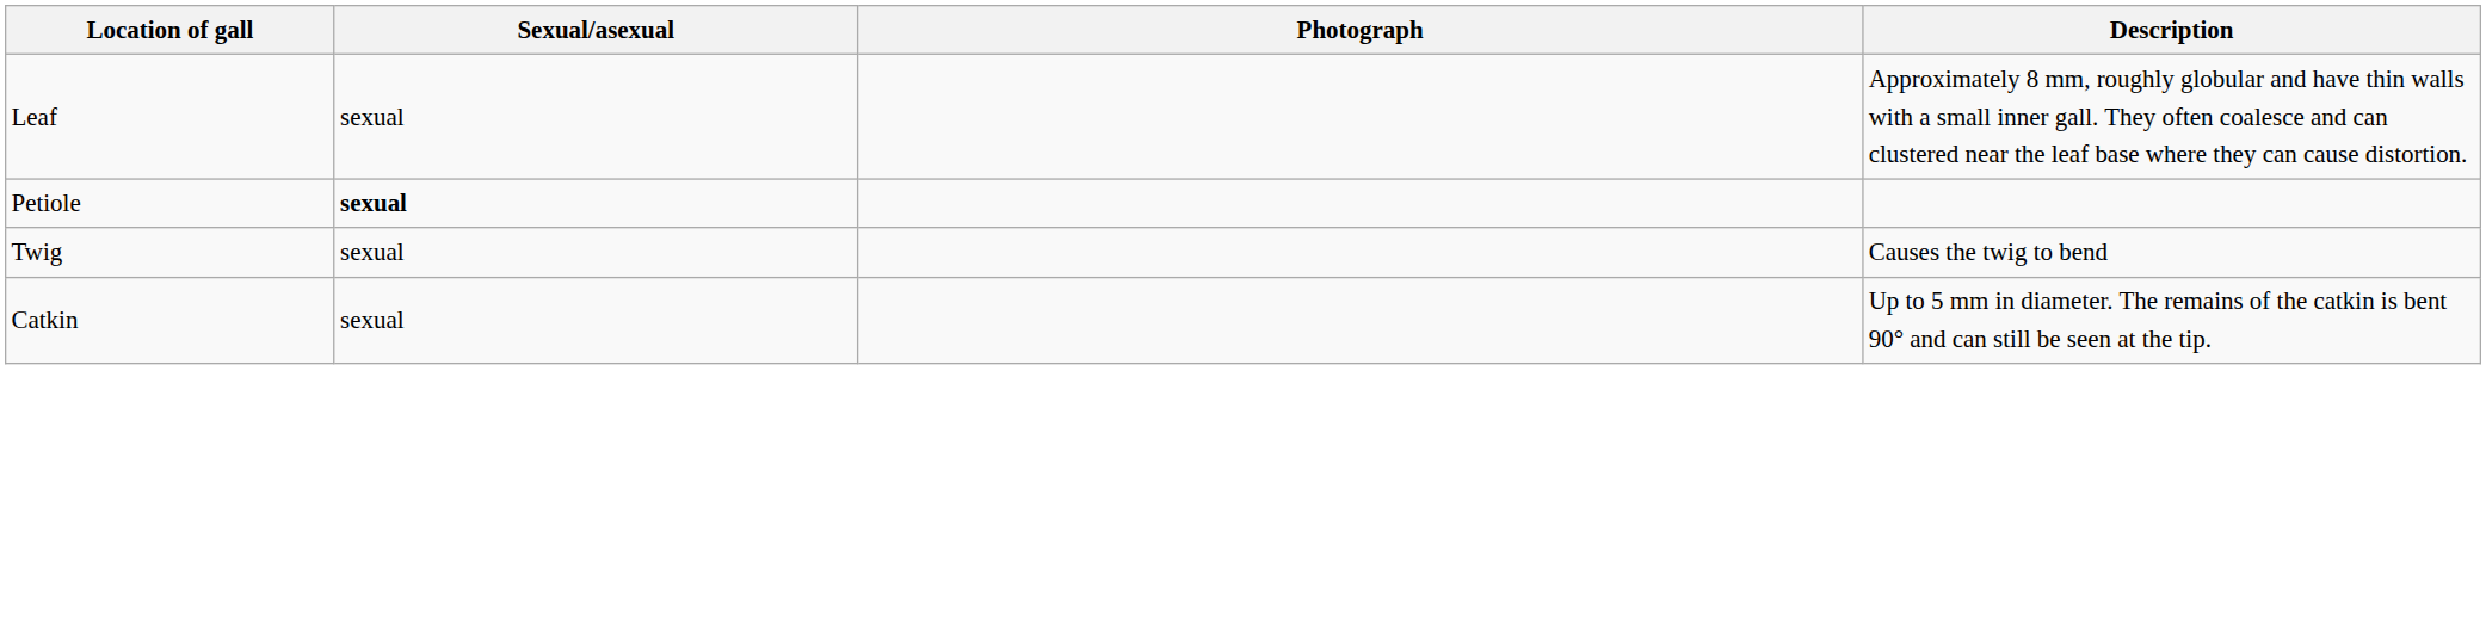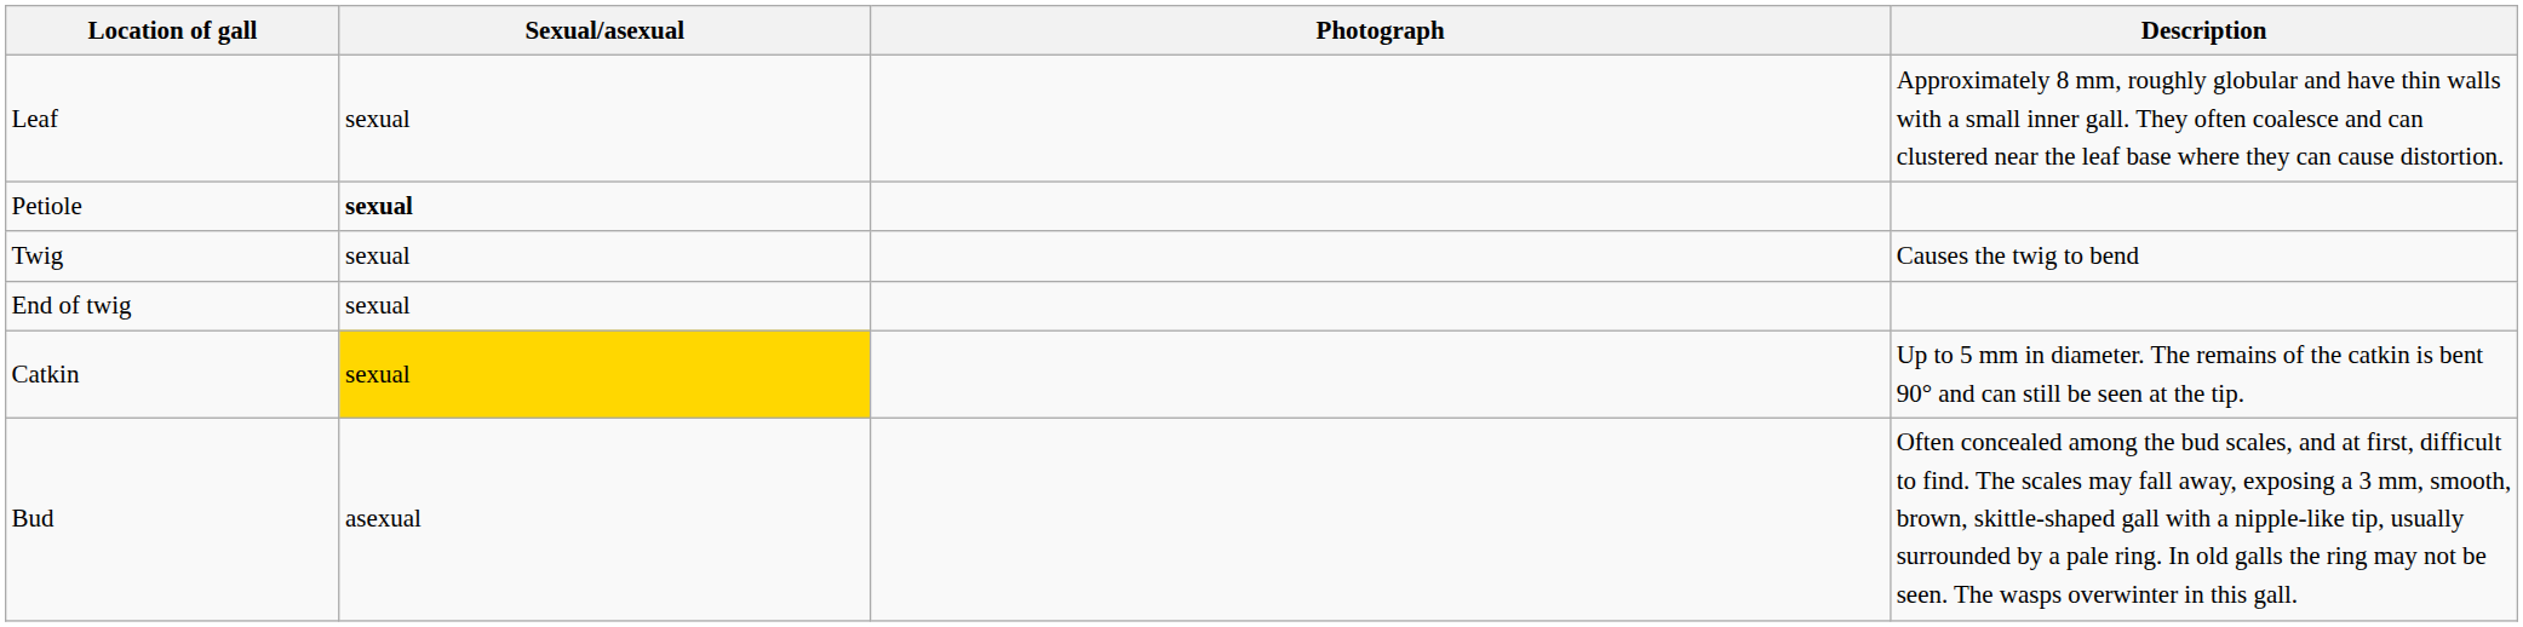+ row: End of twig | sexual
Catkin | Sexual/asexual: no background -> gold background
+ row: Bud | asexual | Often concealed among the bud scales, and at first, difficult to find. The scales may fall away, exposing a 3 mm, smooth, brown, skittle-shaped gall with a nipple-like tip, usually surrounded by a pale ring. In old galls the ring may not be seen. The wasps overwinter in this gall.
